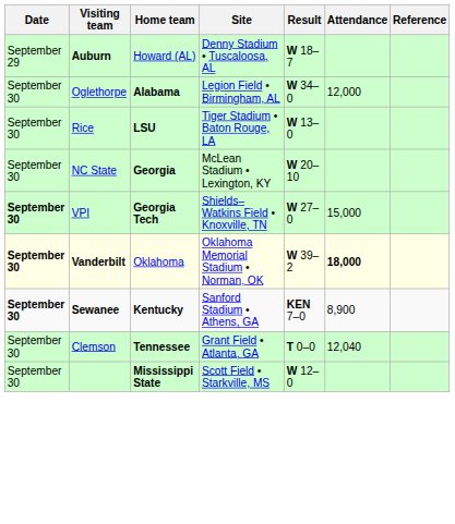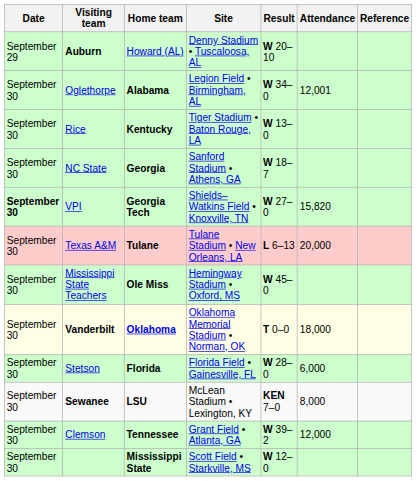Auburn | Result: W 18–7 -> W 20–10
Oglethorpe | Attendance: 12,000 -> 12,001
Rice | Home team: LSU -> Kentucky
NC State | Site: McLean Stadium • Lexington, KY -> Sanford Stadium • Athens, GA
NC State | Result: W 20–10 -> W 18–7
VPI | Attendance: 15,000 -> 15,820
+ row: September 30 | Texas A&M | Tulane | Tulane Stadium • New Orleans, LA | L 6–13 | 20,000
+ row: September 30 | Mississippi State Teachers | Ole Miss | Hemingway Stadium • Oxford, MS | W 45–0
Vanderbilt | Date: bold -> normal
Vanderbilt | Home team: normal -> bold
Vanderbilt | Result: W 39–2 -> T 0–0
Vanderbilt | Attendance: bold -> normal
+ row: September 30 | Stetson | Florida | Florida Field • Gainesville, FL | W 28–0 | 6,000
Sewanee | Date: bold -> normal
Sewanee | Home team: Kentucky -> LSU
Sewanee | Site: Sanford Stadium • Athens, GA -> McLean Stadium • Lexington, KY
Sewanee | Attendance: 8,900 -> 8,000
Clemson | Result: T 0–0 -> W 39–2
Clemson | Attendance: 12,040 -> 12,000
